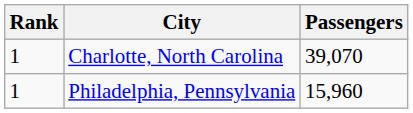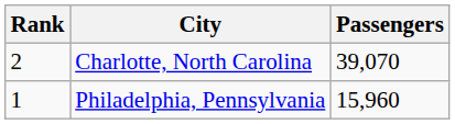Charlotte, North Carolina | Rank: 1 -> 2
